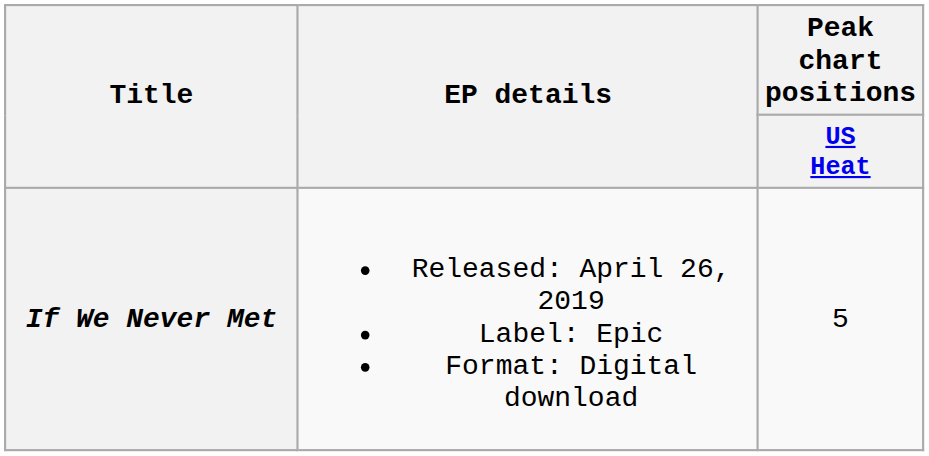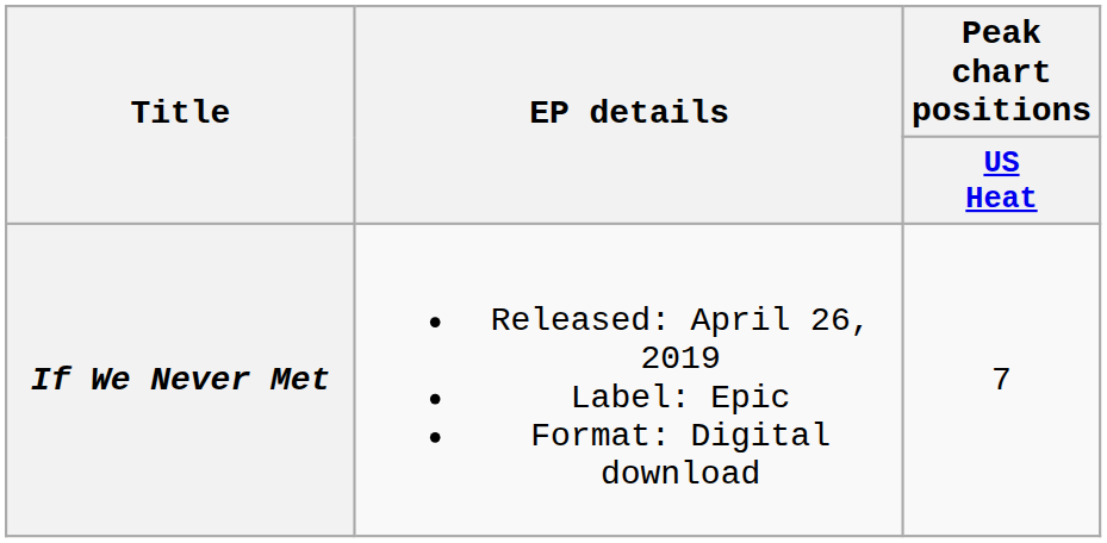If We Never Met | Peak chart positions / US Heat: 5 -> 7
